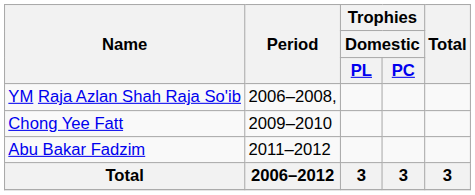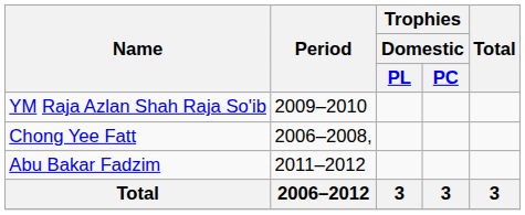YM Raja Azlan Shah Raja So'ib | Period: 2006–2008, -> 2009–2010
Chong Yee Fatt | Period: 2009–2010 -> 2006–2008,
